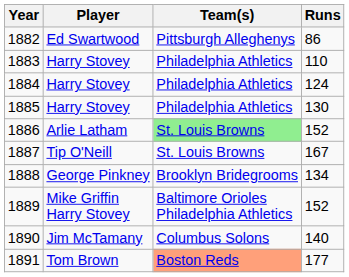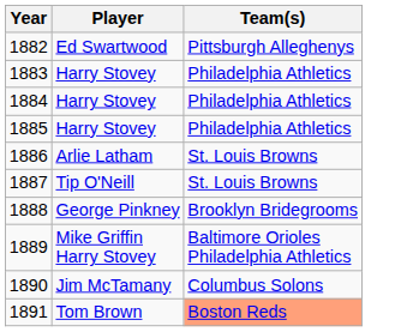- column: Runs | 86 | 110 | 124 | 130 | 152 | 167 | 134 | 152 | 140 | 177
1886 | Team(s): lightgreen background -> no background
